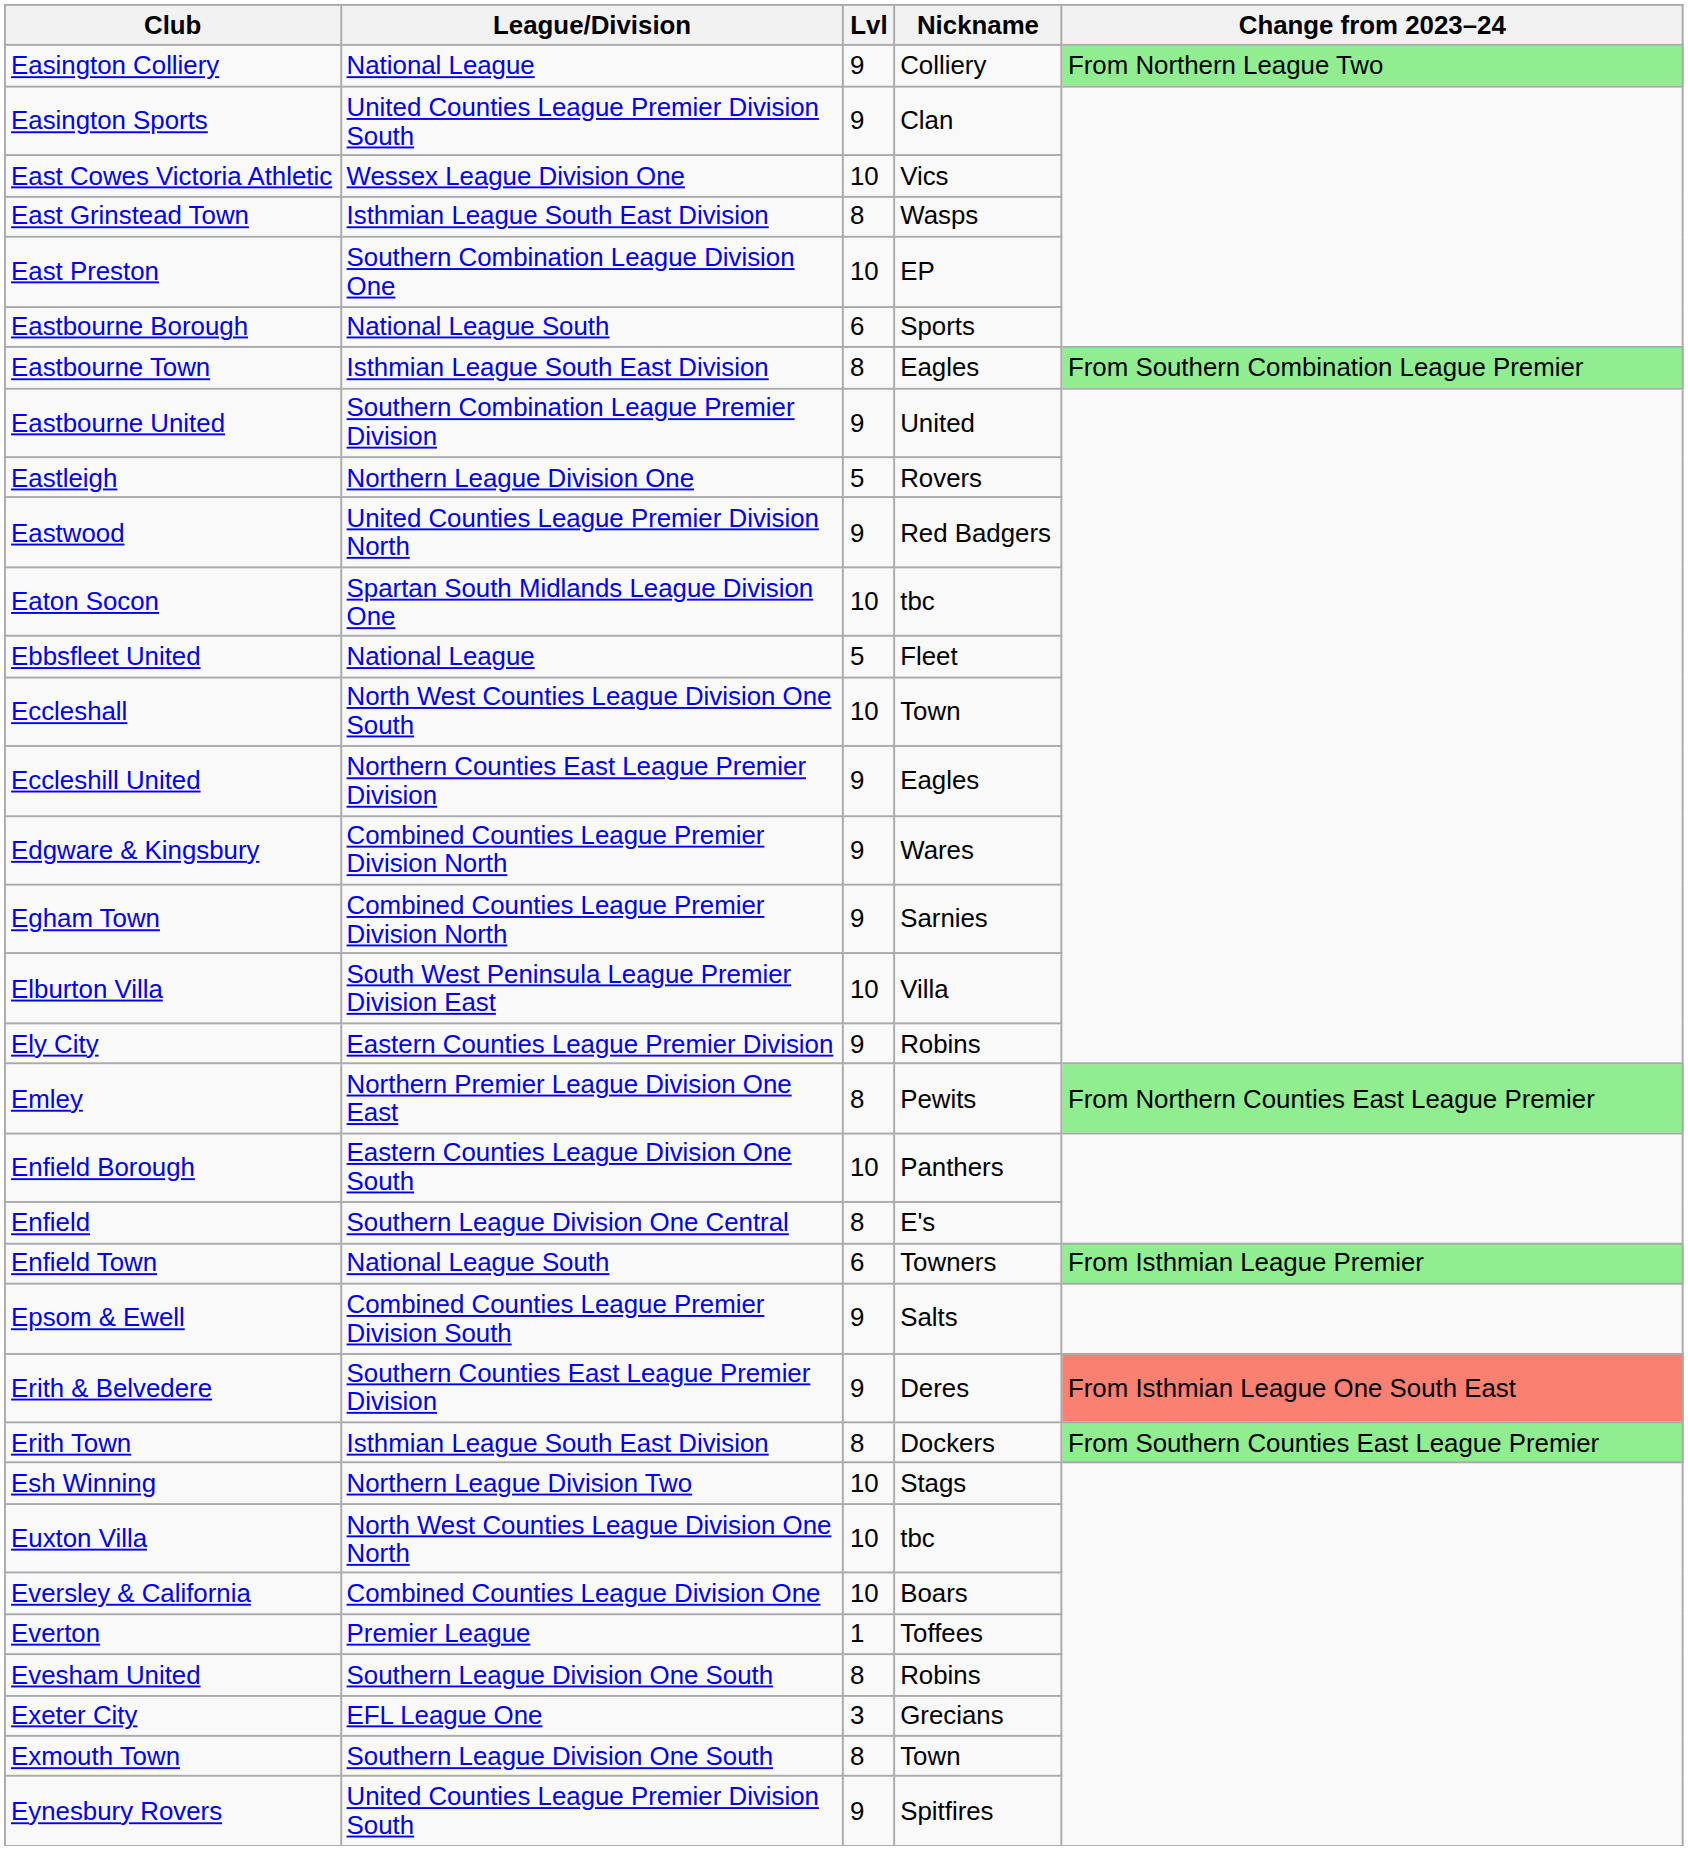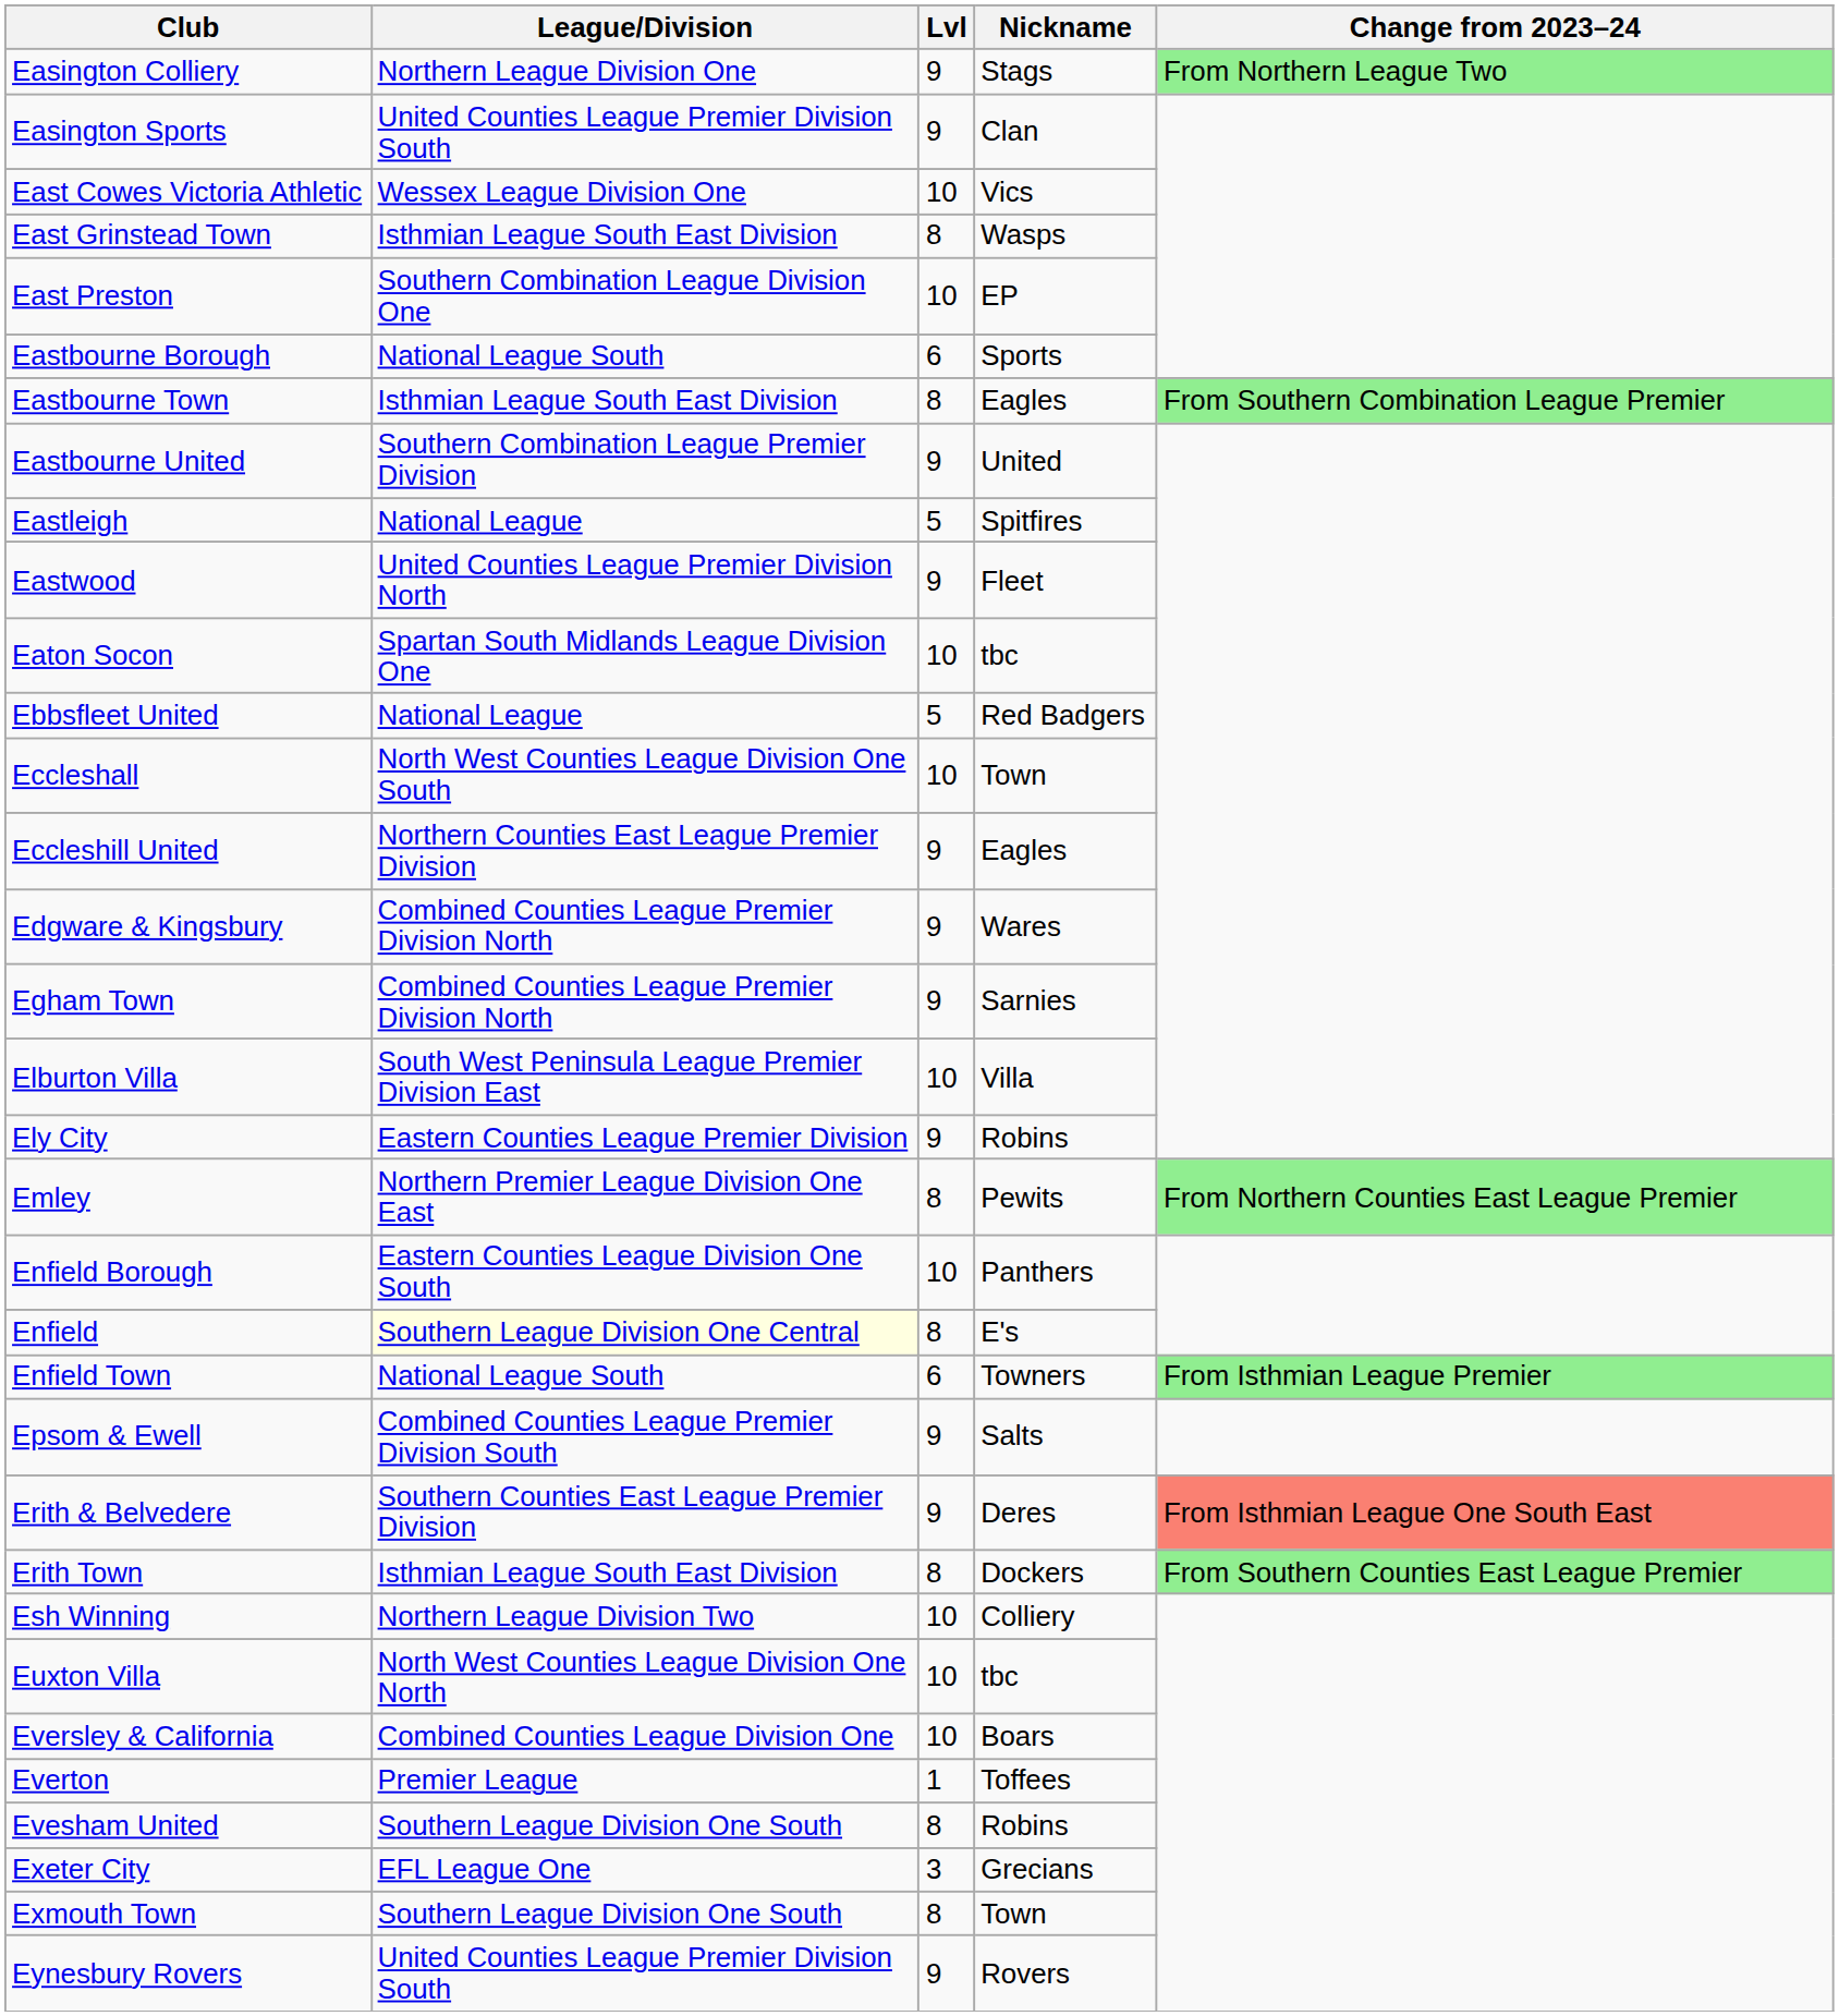Easington Colliery | League/Division: National League -> Northern League Division One
Easington Colliery | Nickname: Colliery -> Stags
Eastleigh | League/Division: Northern League Division One -> National League
Eastleigh | Nickname: Rovers -> Spitfires
Eastwood | Nickname: Red Badgers -> Fleet
Ebbsfleet United | Nickname: Fleet -> Red Badgers
Enfield | League/Division: no background -> lightyellow background
Esh Winning | Nickname: Stags -> Colliery
Eynesbury Rovers | Nickname: Spitfires -> Rovers
